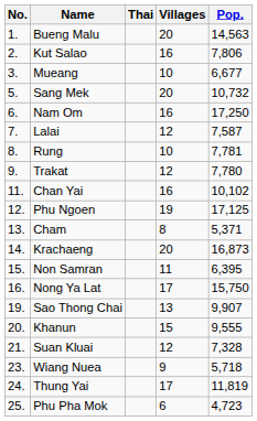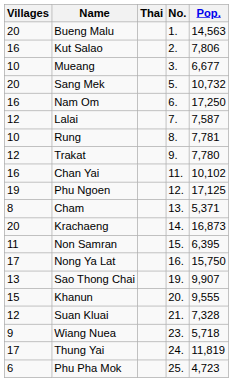columns swapped: No. <-> Villages
